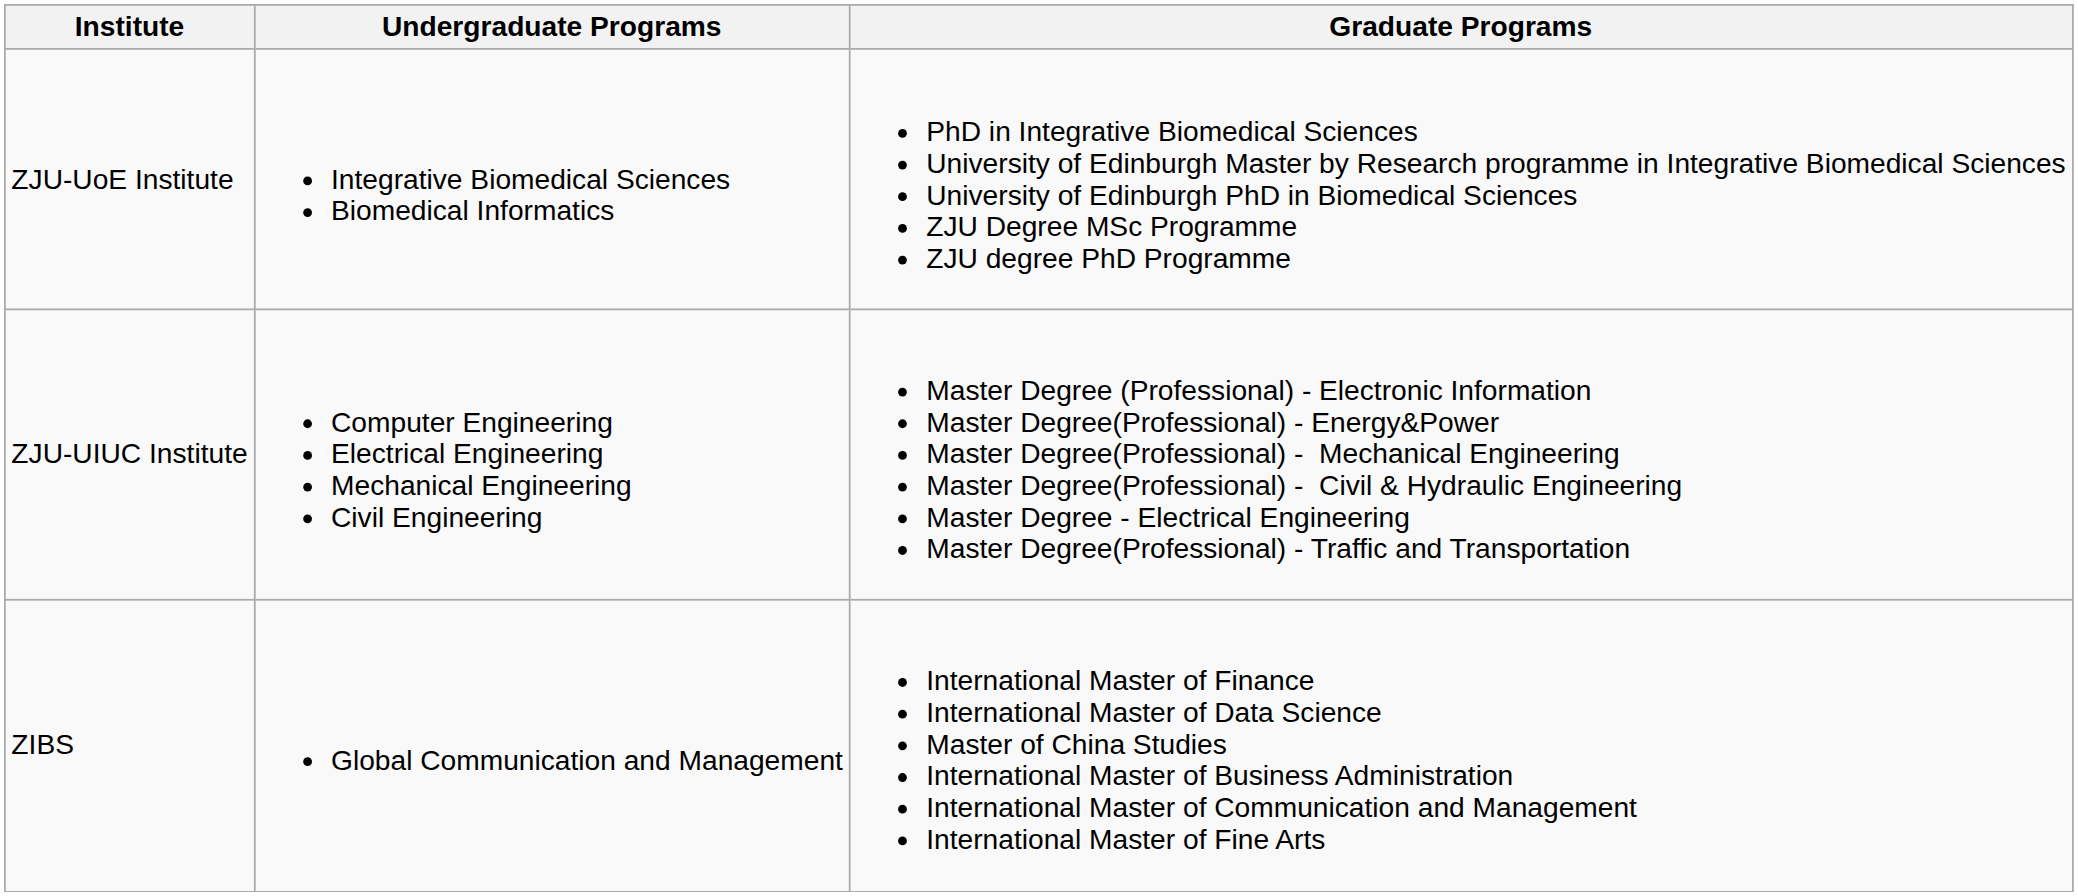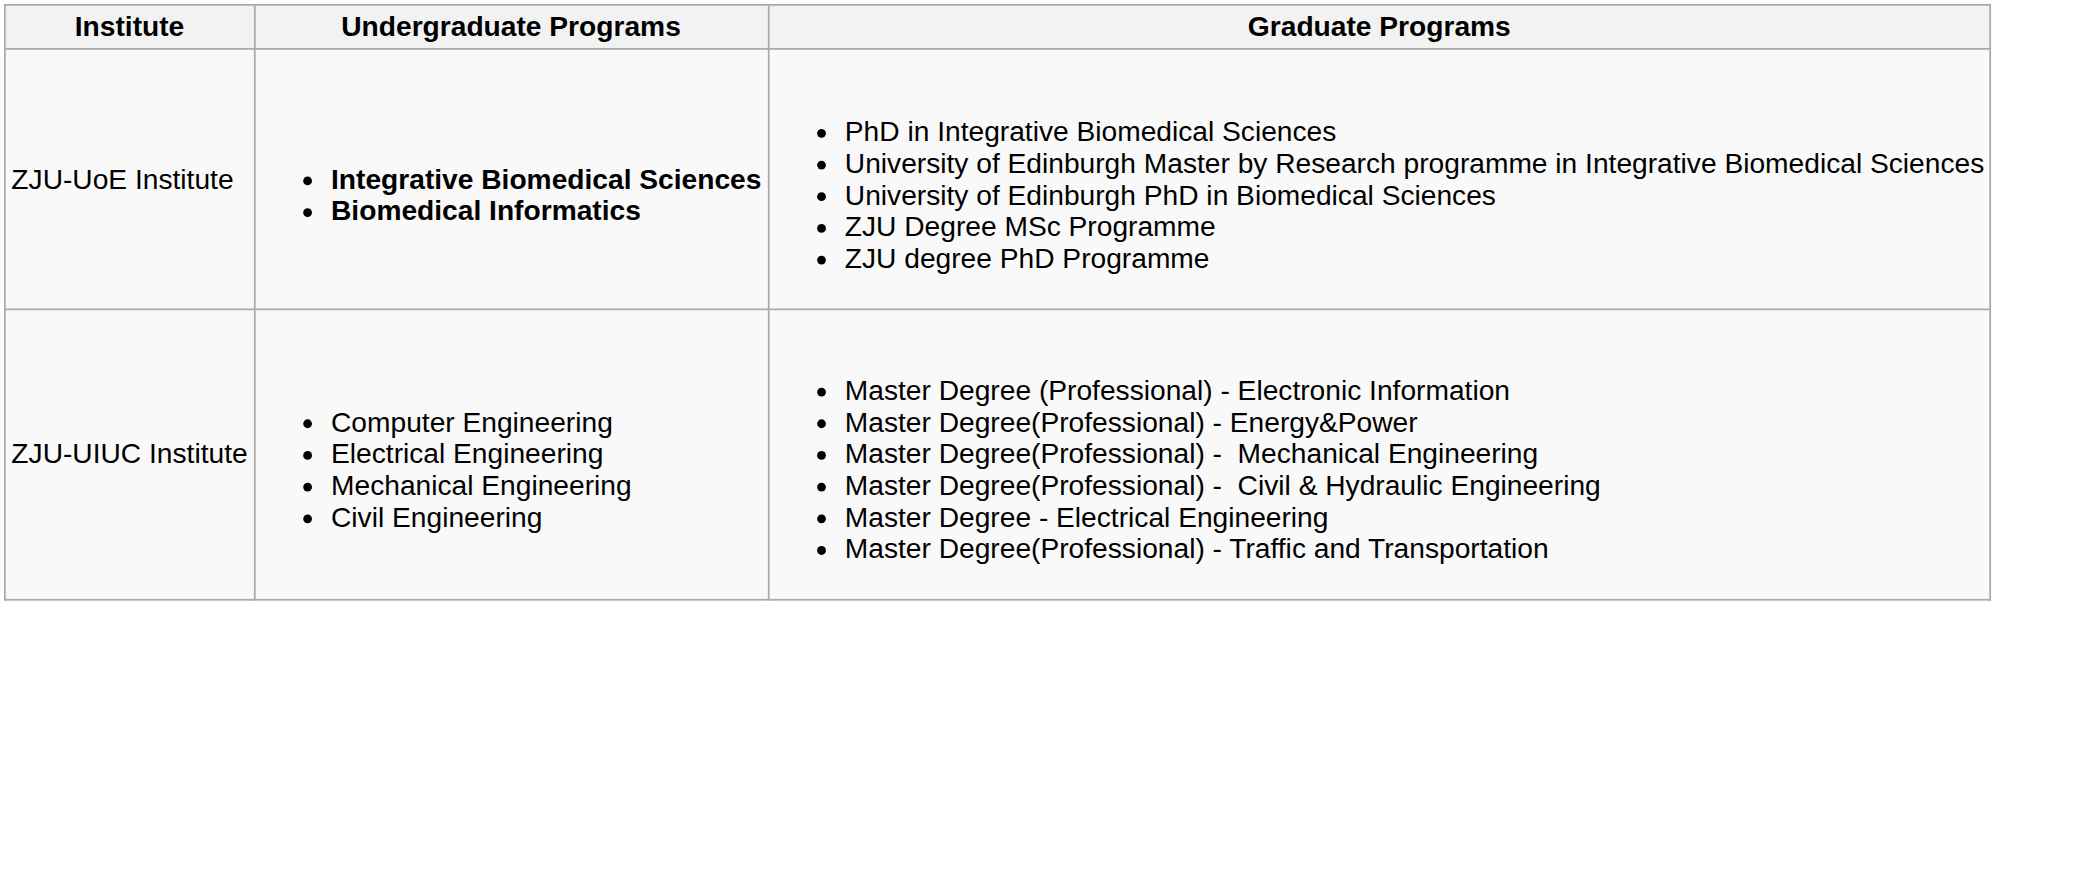ZJU-UoE Institute | Undergraduate Programs: normal -> bold
- row: ZIBS | Global Communication and Management | International Master of Finance International Master of Data Science Master of China Studies International Master of Business Administration International Master of Communication and Management International Master of Fine Arts
